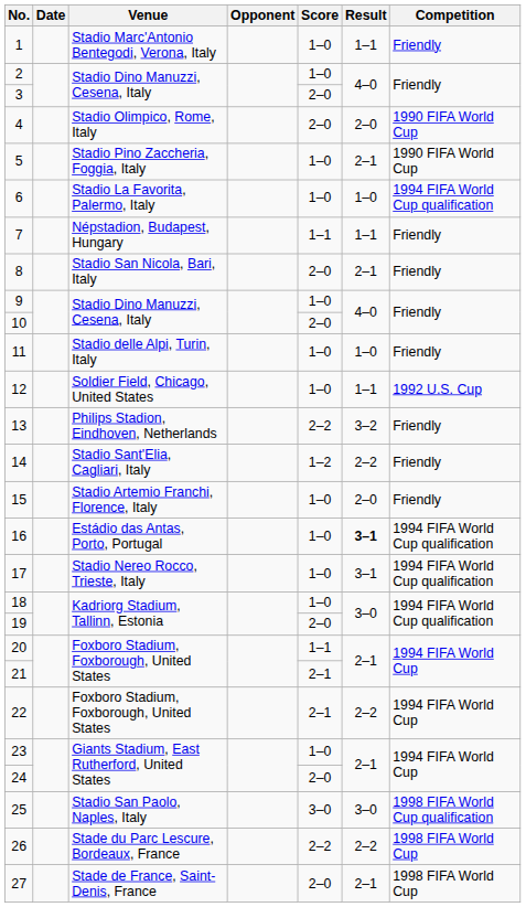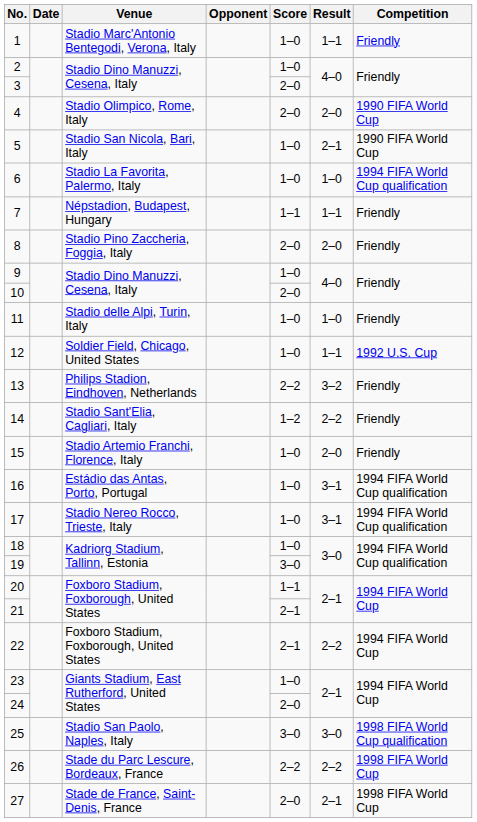5 | Venue: Stadio Pino Zaccheria, Foggia, Italy -> Stadio San Nicola, Bari, Italy
8 | Venue: Stadio San Nicola, Bari, Italy -> Stadio Pino Zaccheria, Foggia, Italy
8 | Result: 2–1 -> 2–0
16 | Result: bold -> normal
19 | Score: 2–0 -> 3–0
